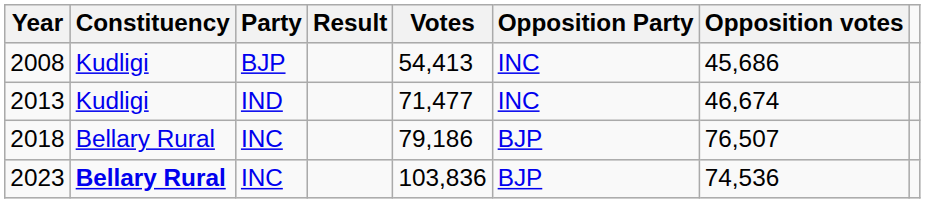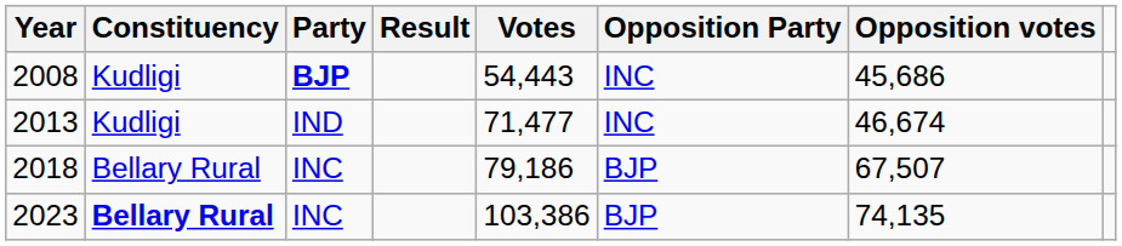2008 | Party: normal -> bold
2008 | Votes: 54,413 -> 54,443
2018 | Opposition votes: 76,507 -> 67,507
2023 | Votes: 103,836 -> 103,386
2023 | Opposition votes: 74,536 -> 74,135
